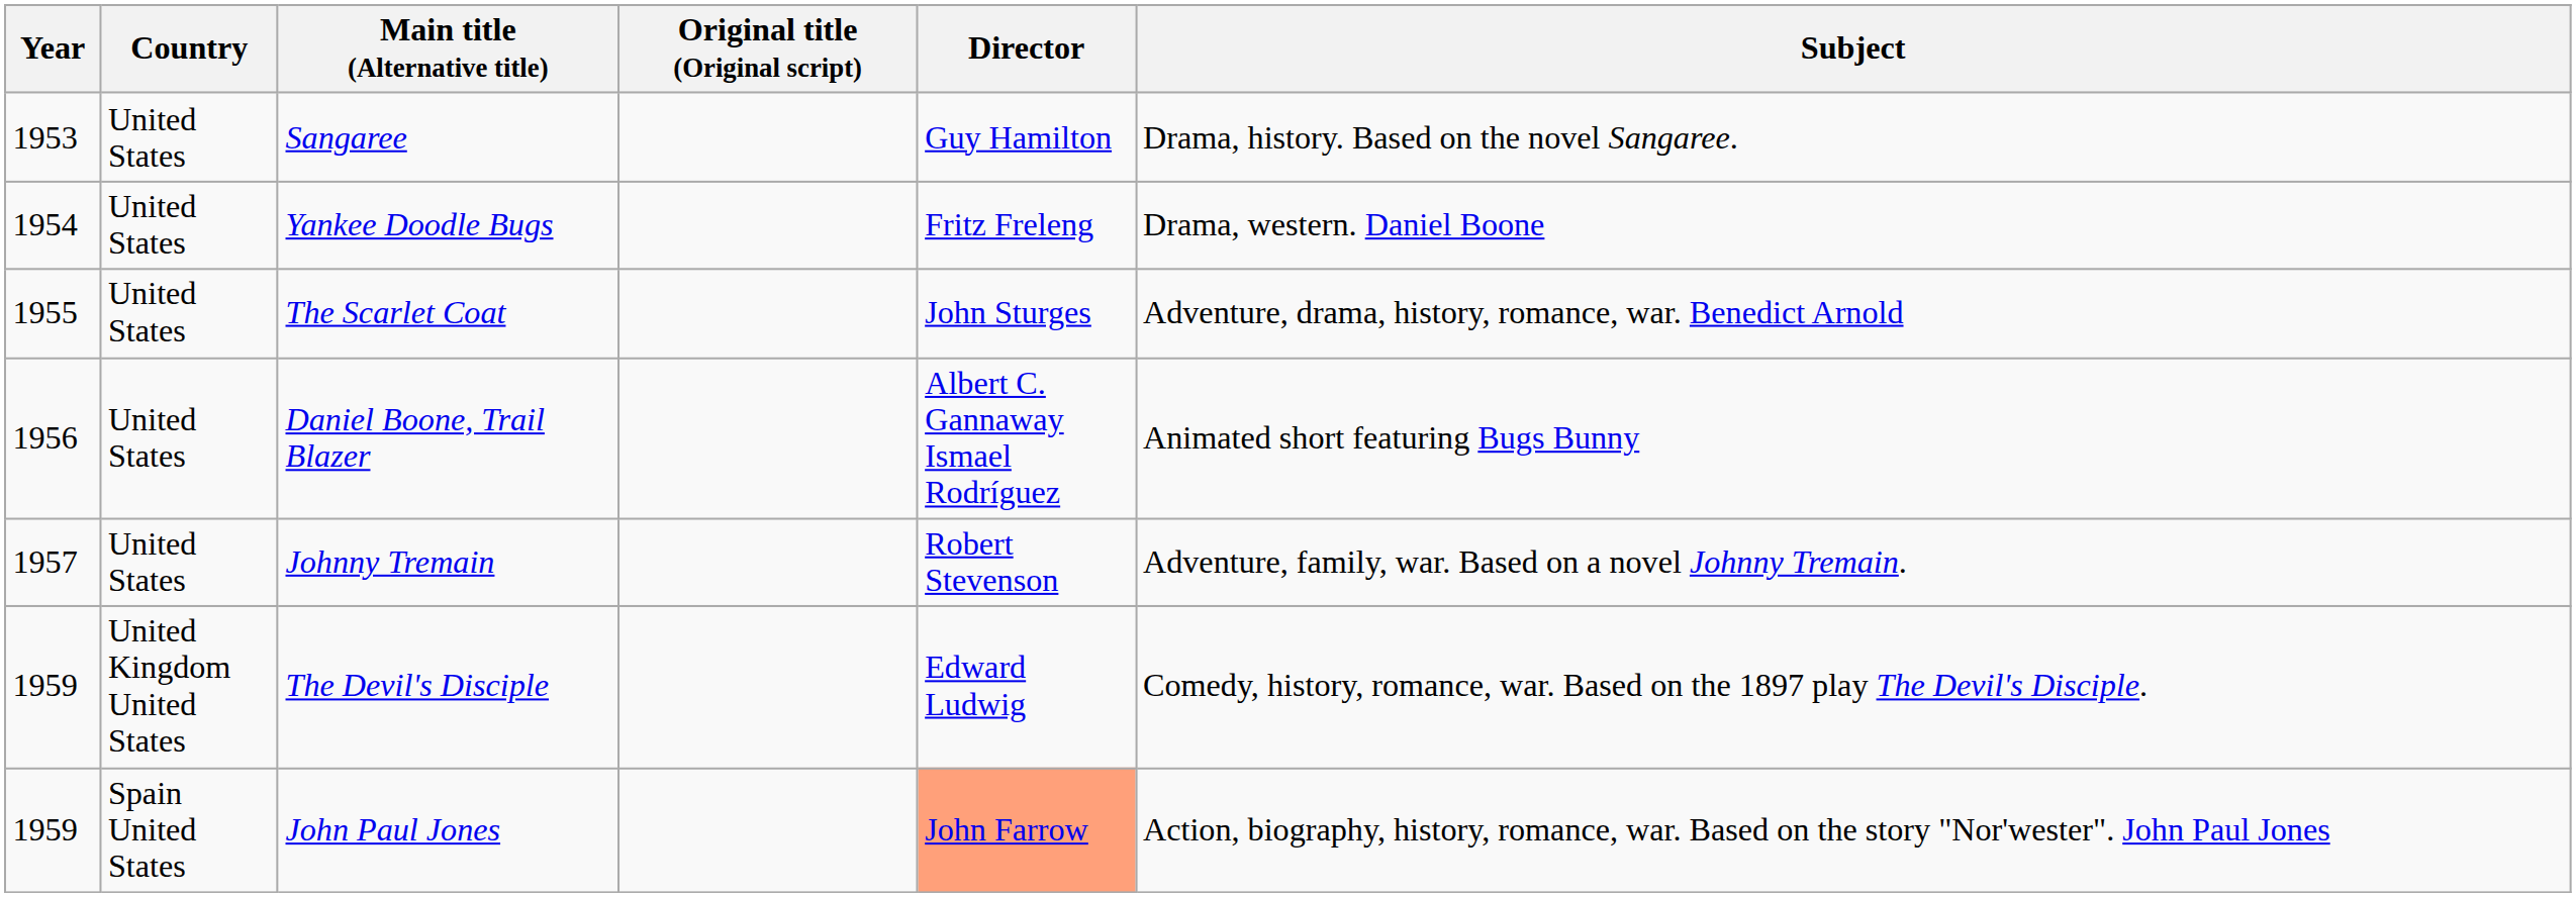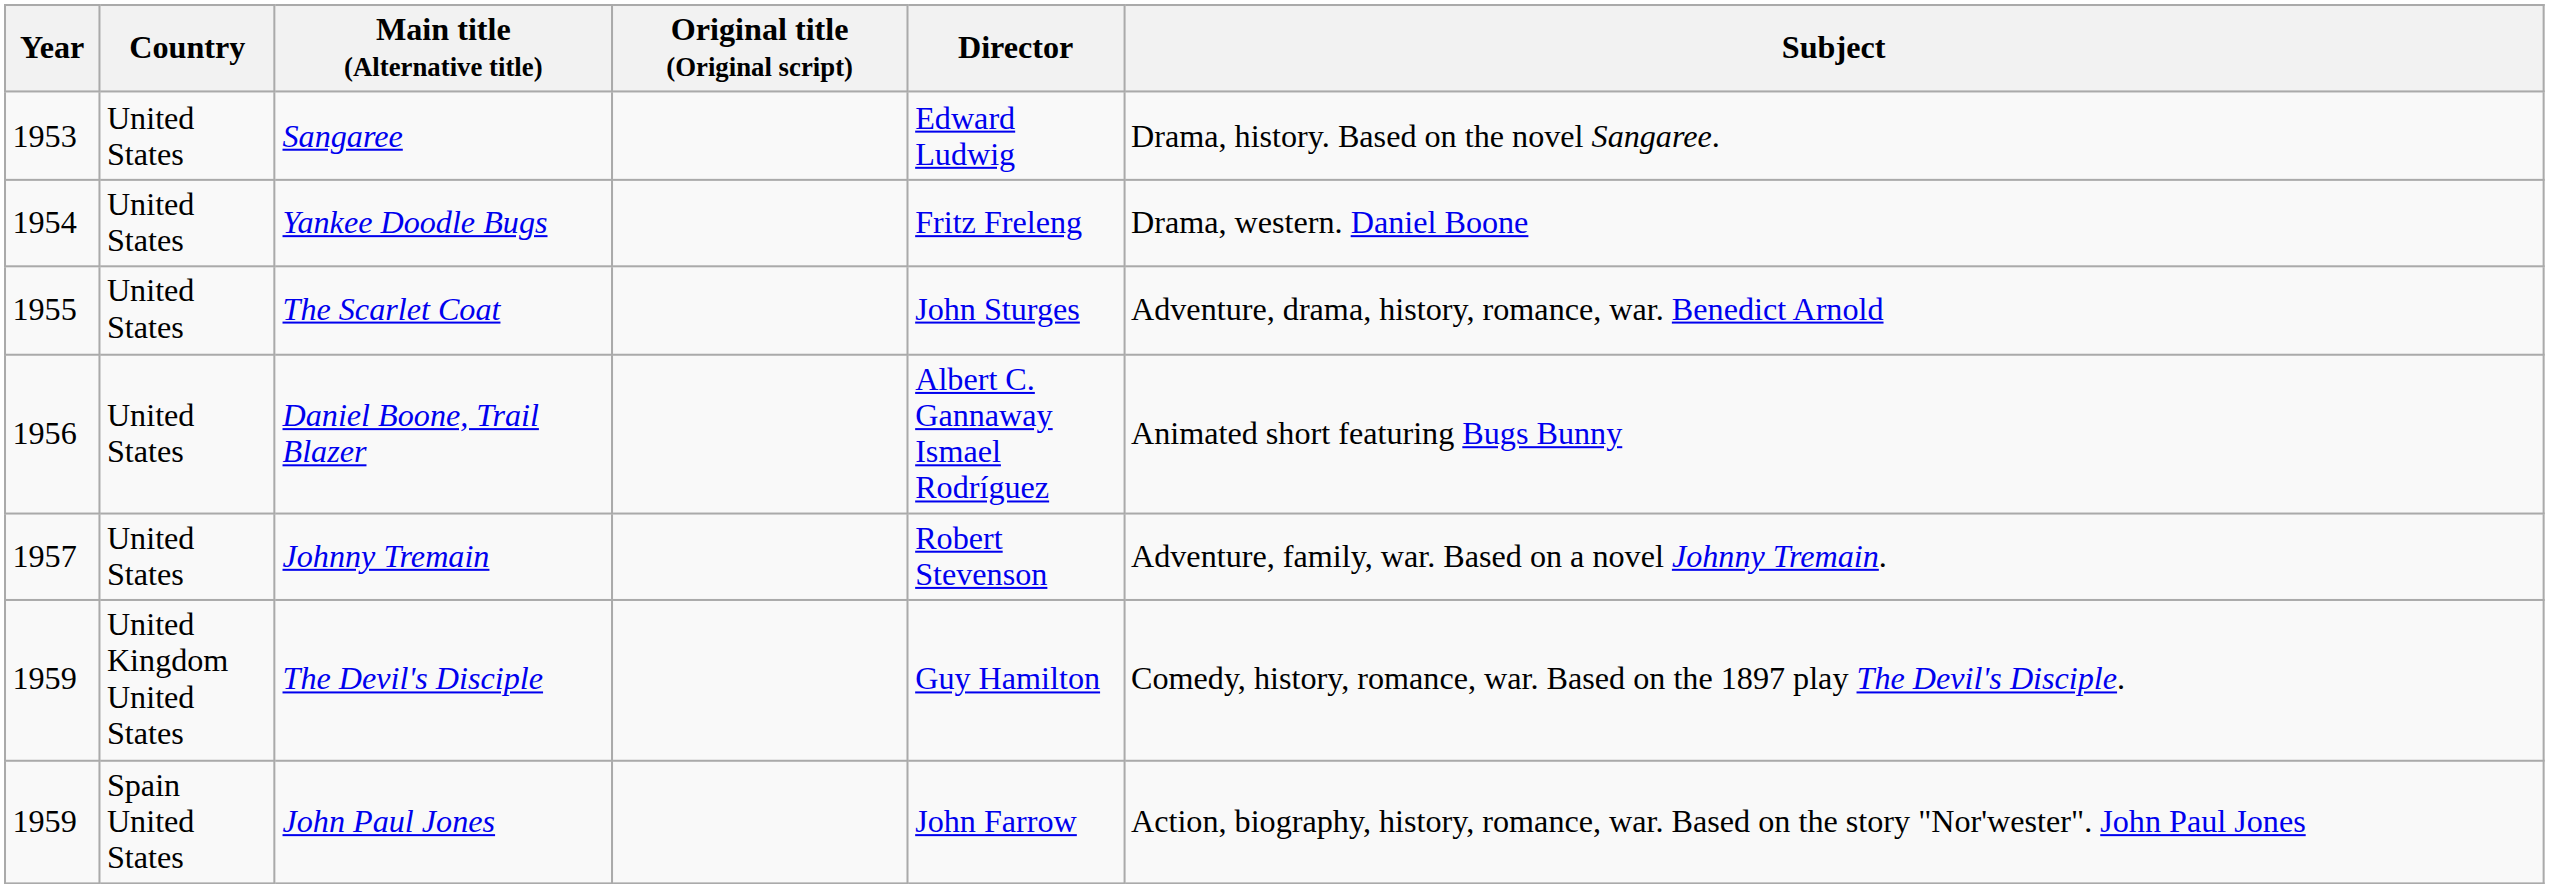Sangaree | Director: Guy Hamilton -> Edward Ludwig
The Devil's Disciple | Director: Edward Ludwig -> Guy Hamilton
John Paul Jones | Director: lightsalmon background -> no background
